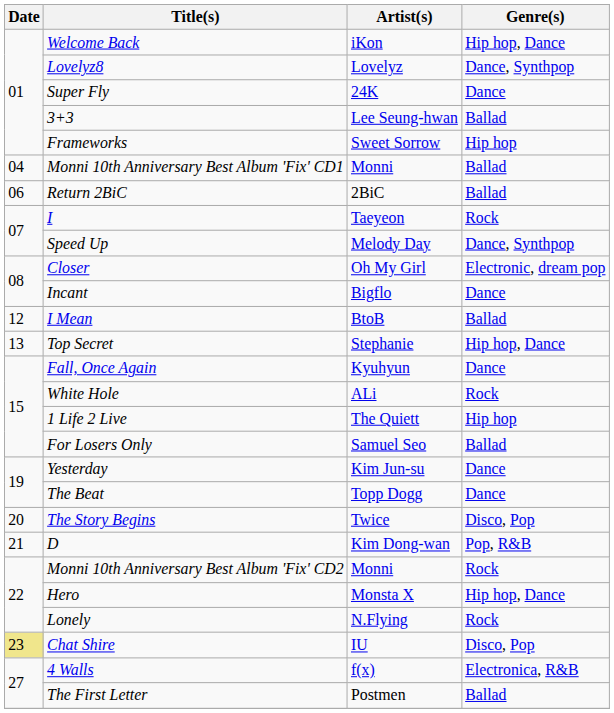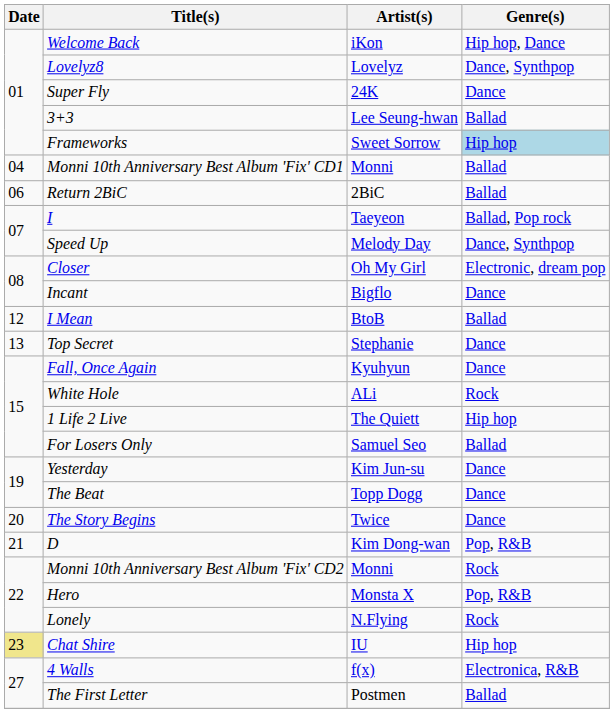Frameworks | Genre(s): no background -> lightblue background
I | Genre(s): Rock -> Ballad, Pop rock
Top Secret | Genre(s): Hip hop, Dance -> Dance
The Story Begins | Genre(s): Disco, Pop -> Dance
Hero | Genre(s): Hip hop, Dance -> Pop, R&B
Chat Shire | Genre(s): Disco, Pop -> Hip hop
